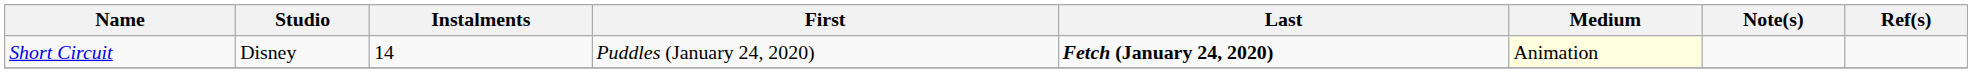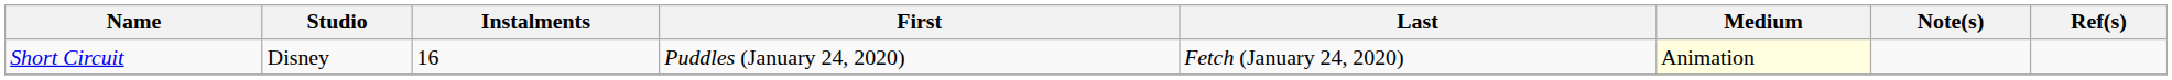Short Circuit | Instalments: 14 -> 16
Short Circuit | Last: bold -> normal
